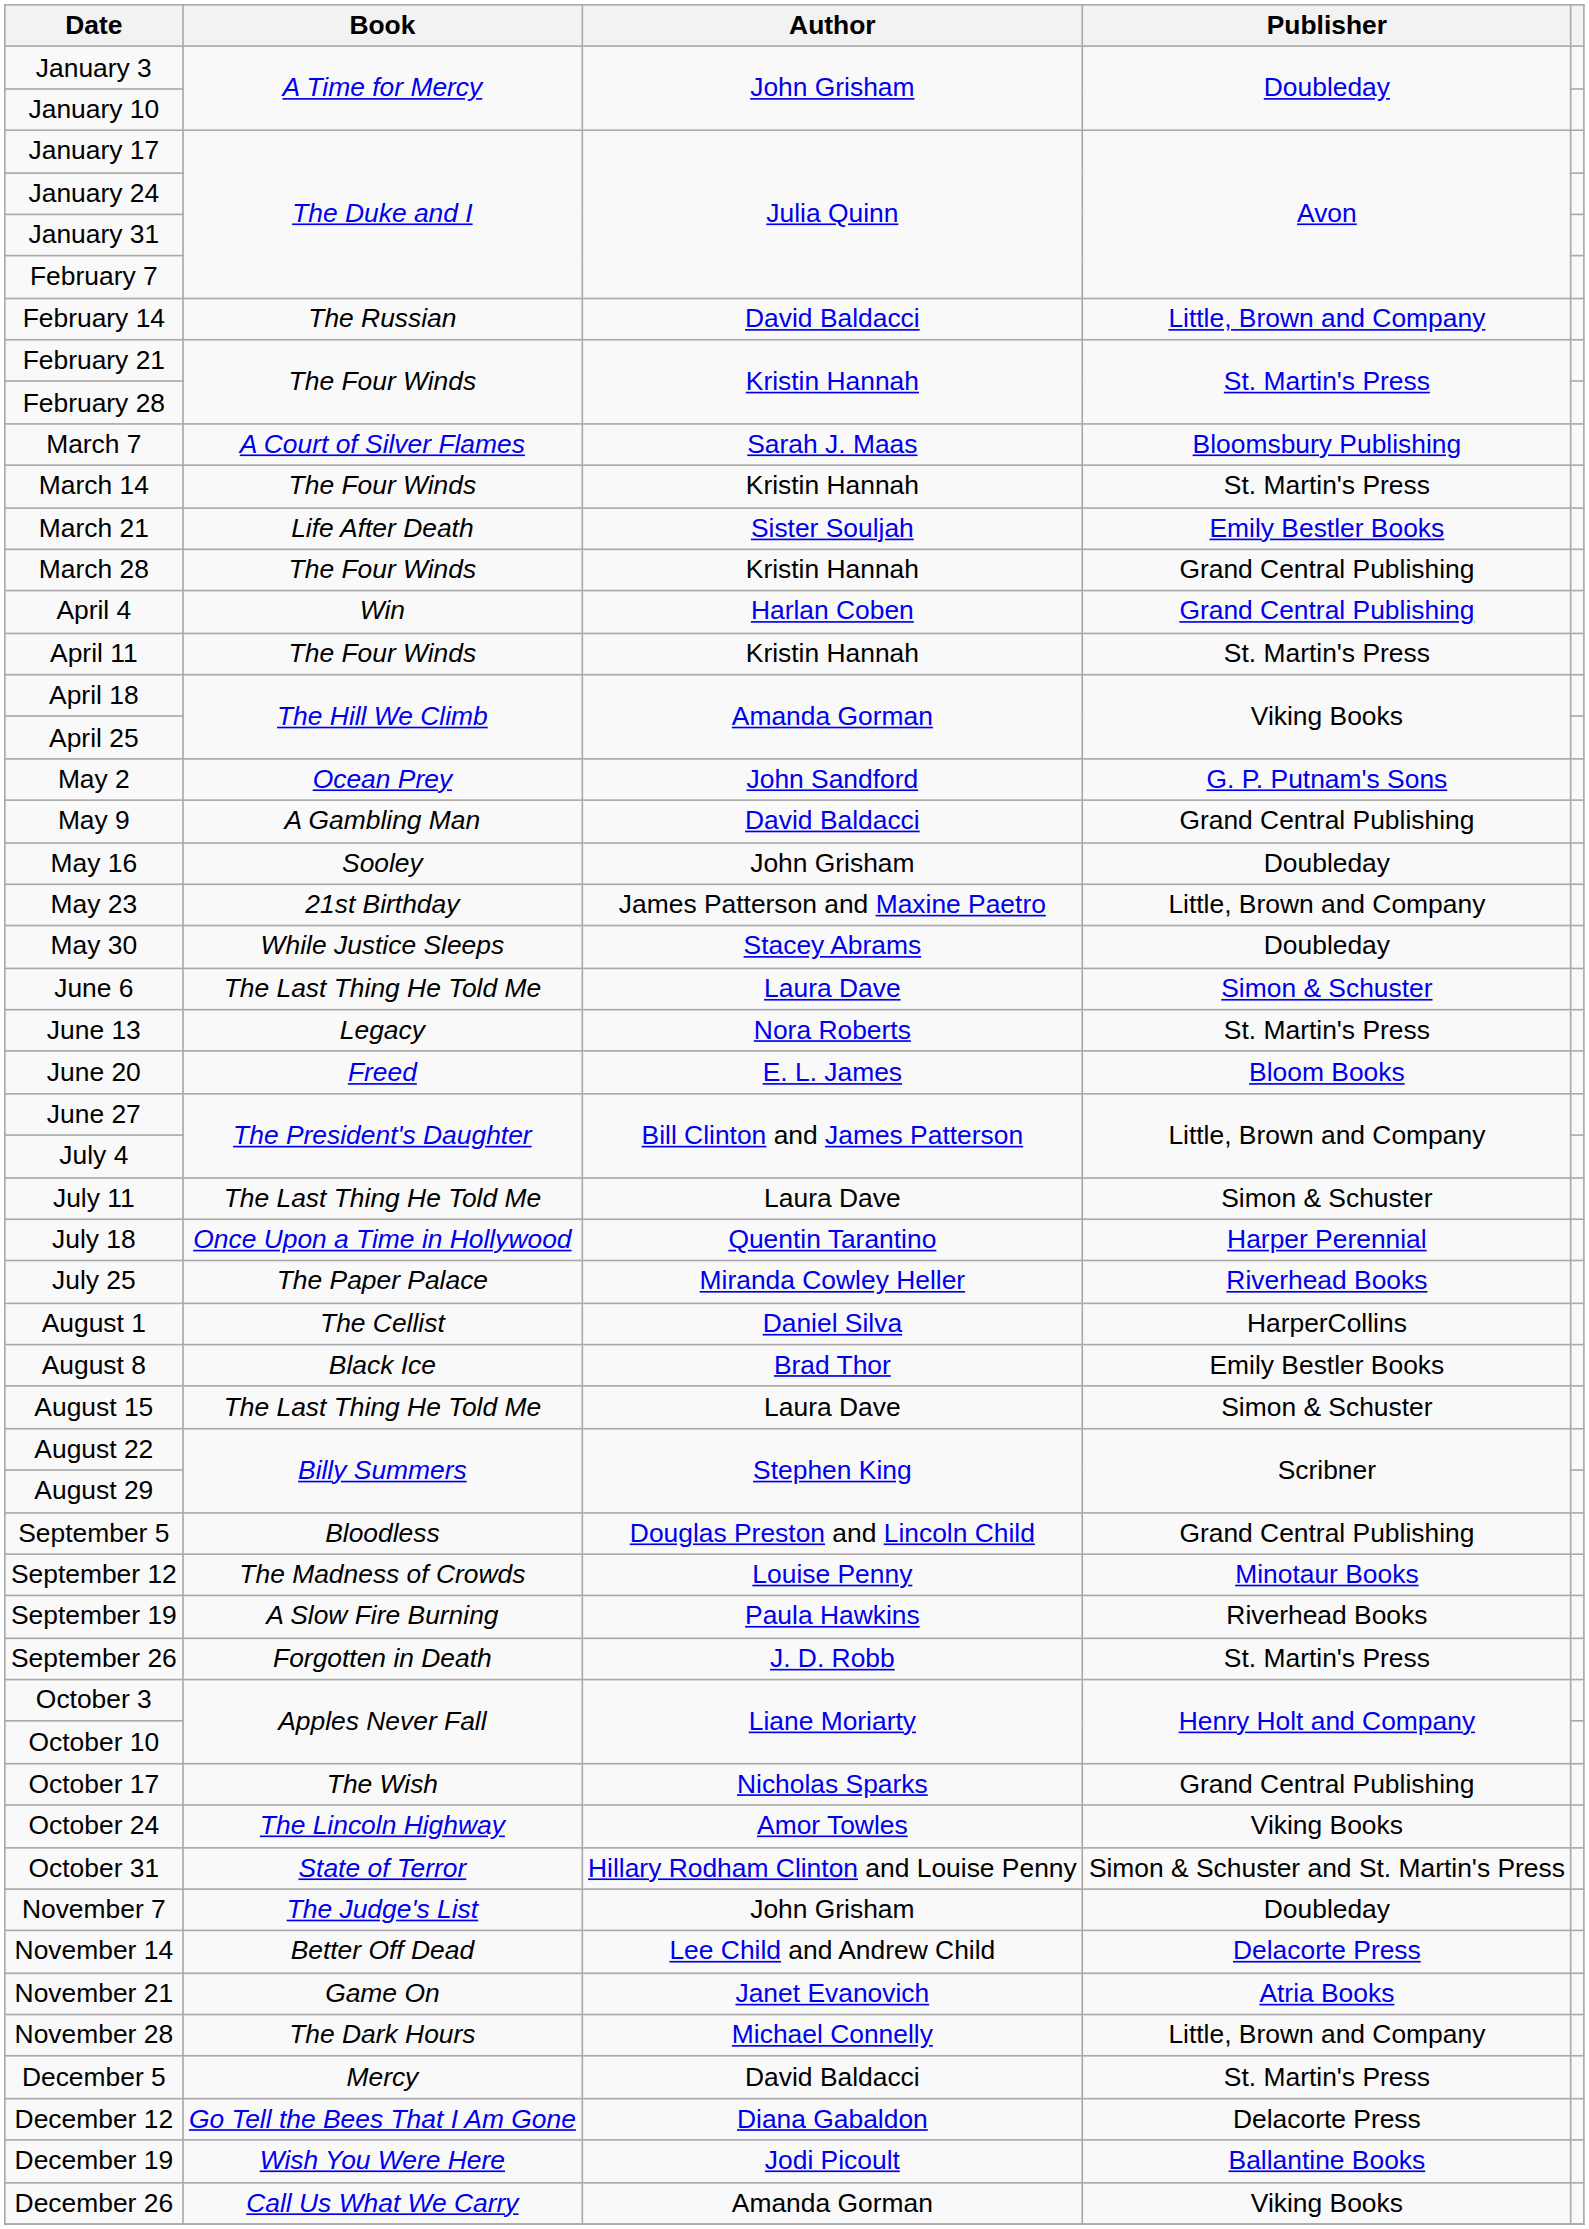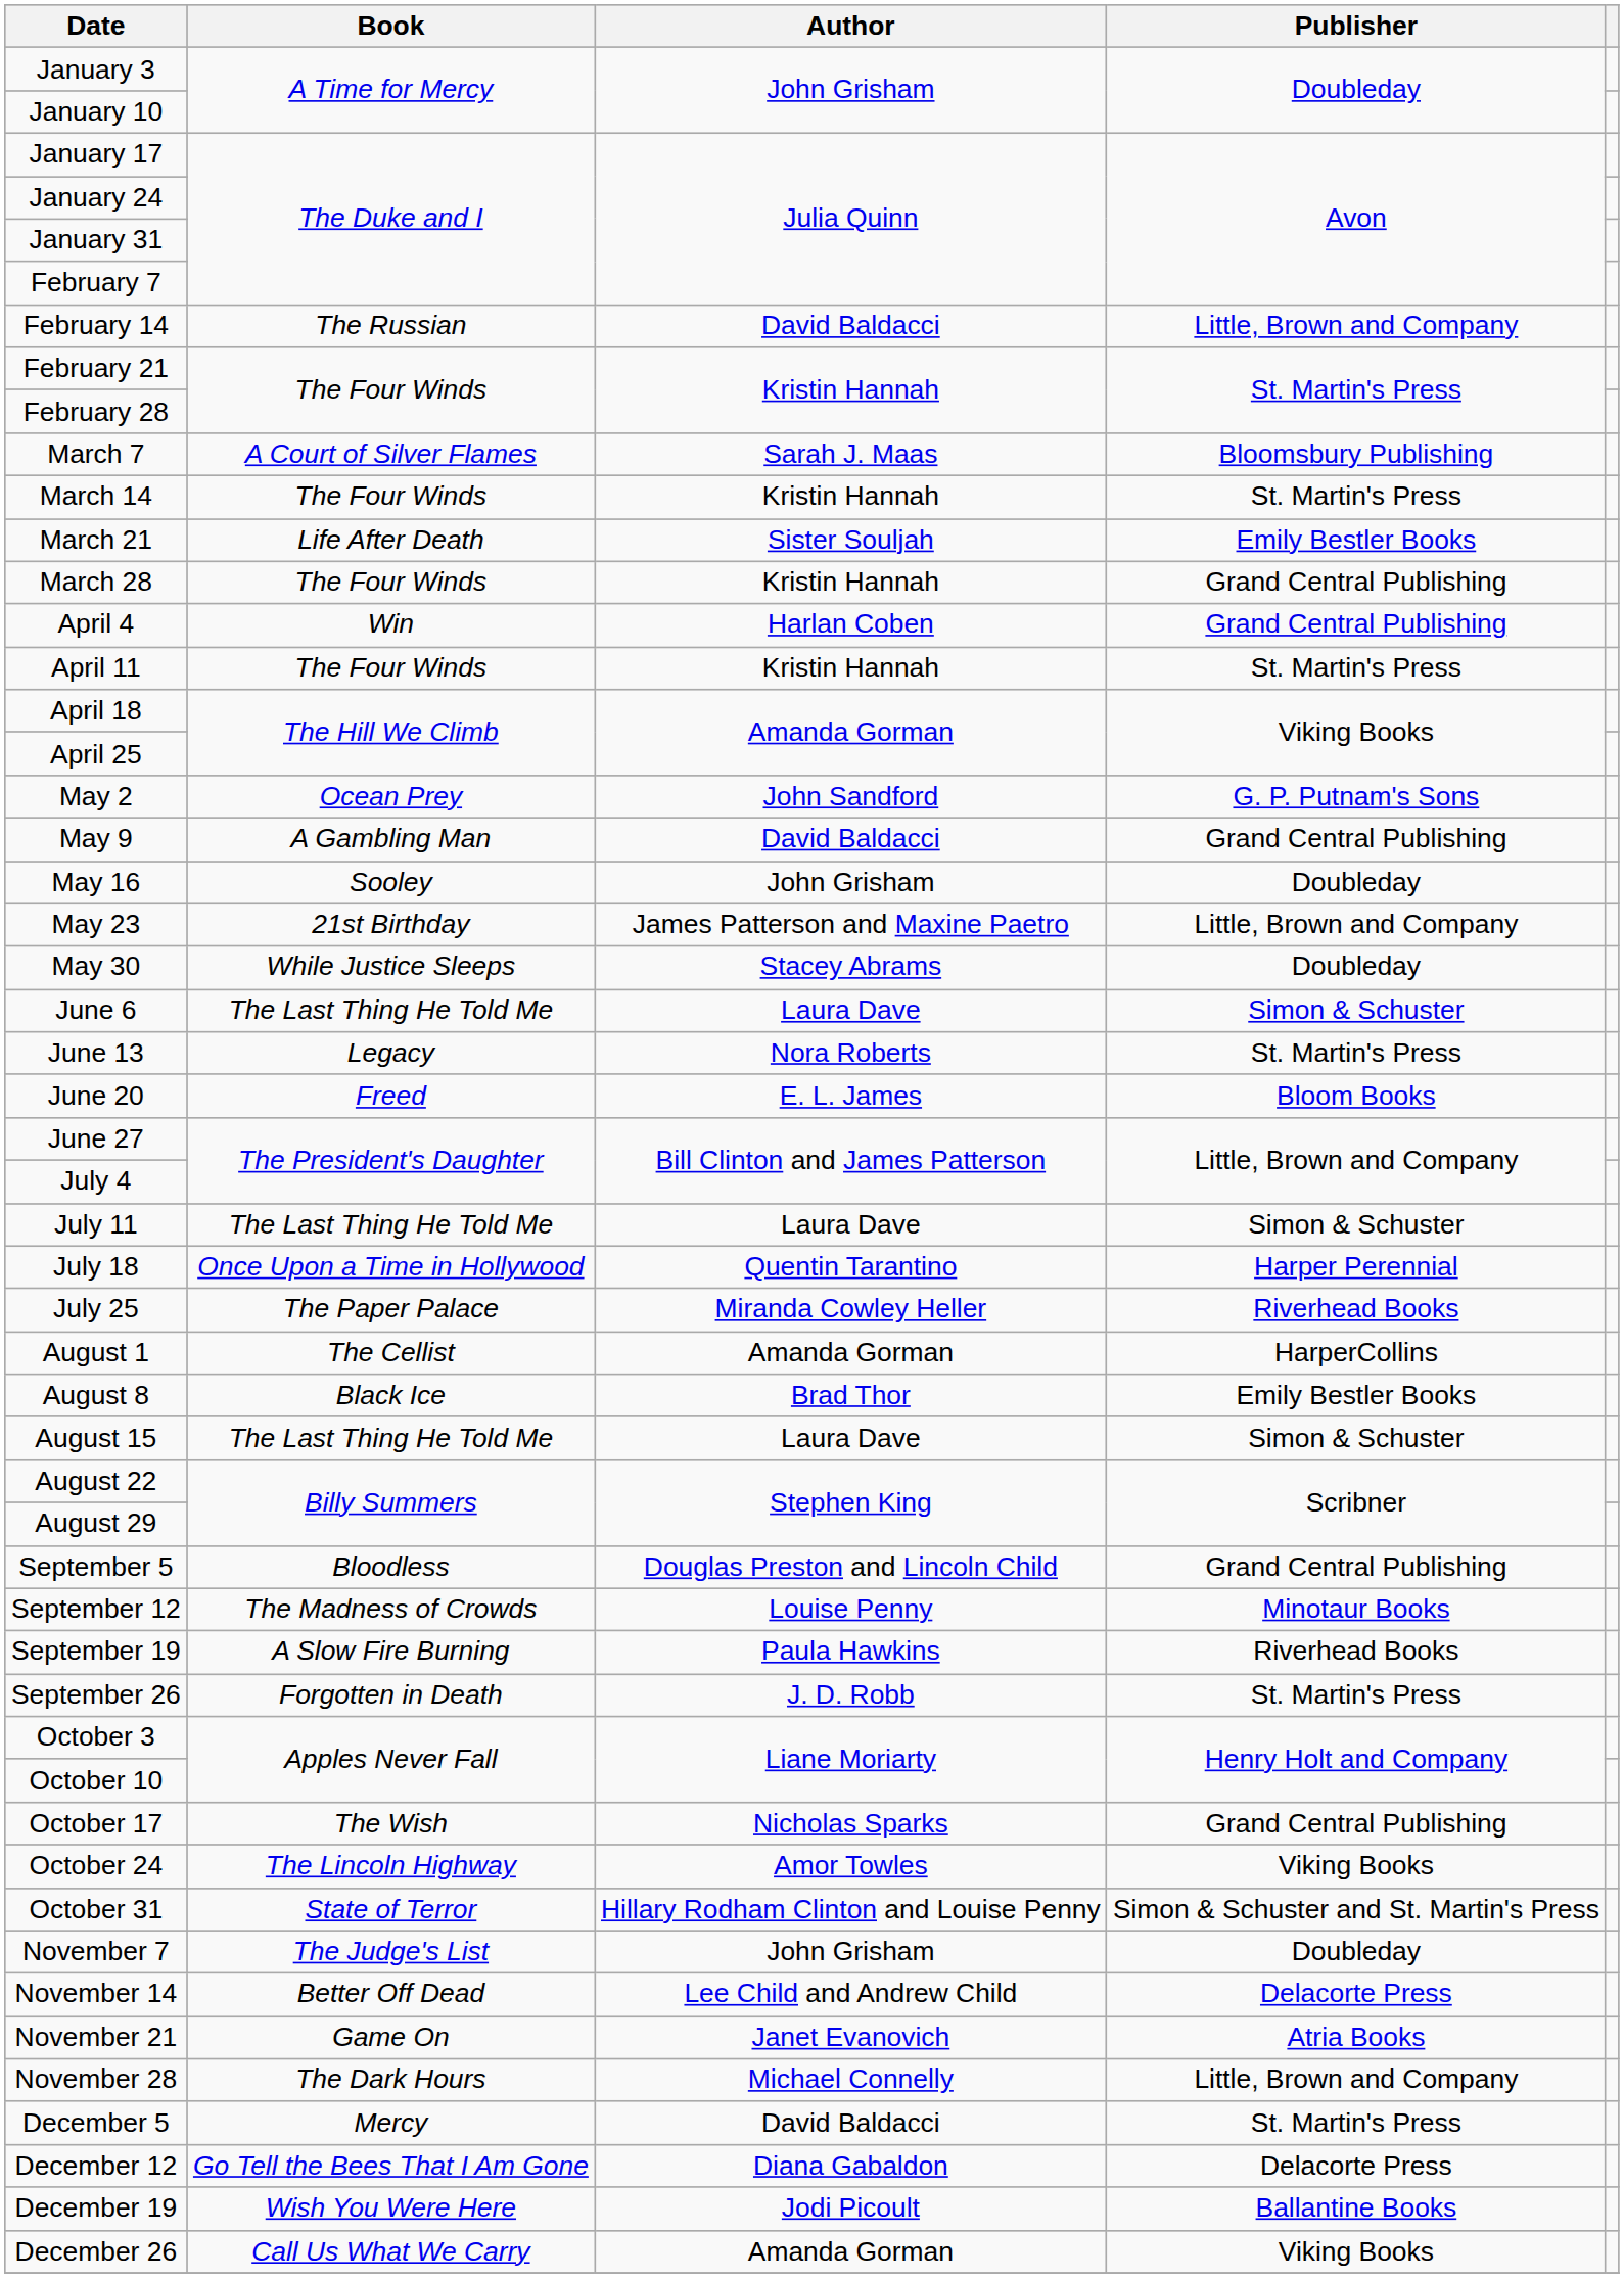August 1 | Author: Daniel Silva -> Amanda Gorman
